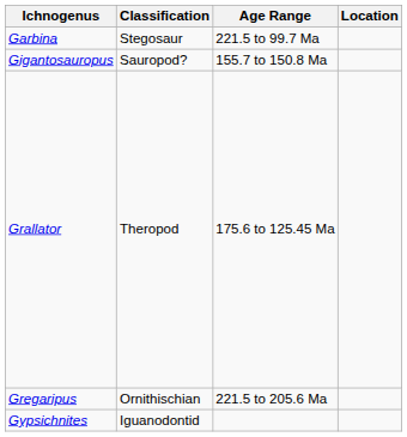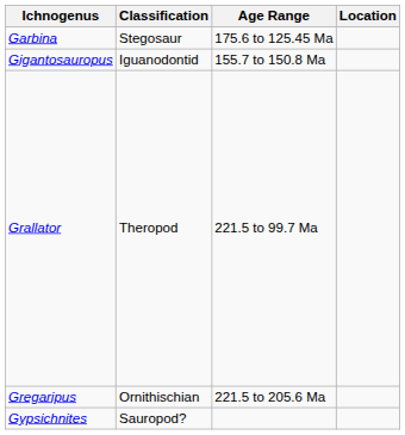Garbina | Age Range: 221.5 to 99.7 Ma -> 175.6 to 125.45 Ma
Gigantosauropus | Classification: Sauropod? -> Iguanodontid
Grallator | Age Range: 175.6 to 125.45 Ma -> 221.5 to 99.7 Ma
Gypsichnites | Classification: Iguanodontid -> Sauropod?
